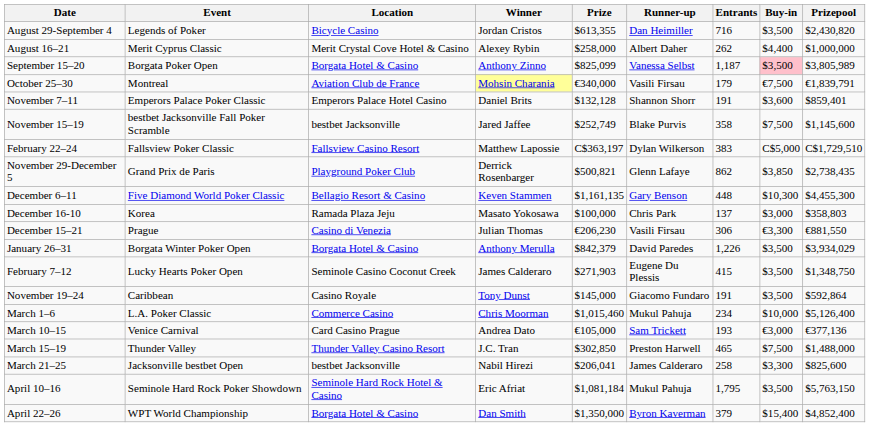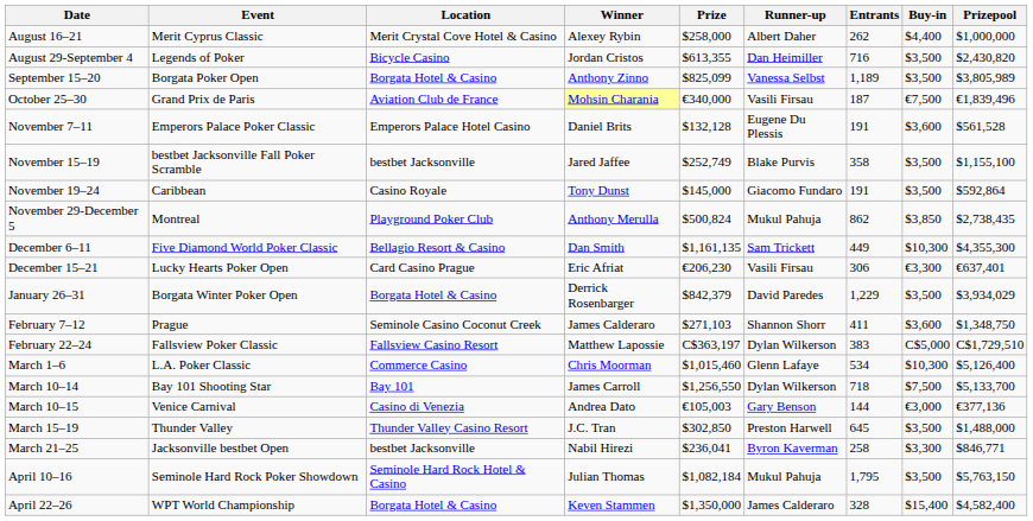rows swapped: August 16–21 <-> August 29-September 4
September 15–20 | Entrants: 1,187 -> 1,189
September 15–20 | Buy-in: pink background -> no background
October 25–30 | Event: Montreal -> Grand Prix de Paris
October 25–30 | Entrants: 179 -> 187
October 25–30 | Prizepool: €1,839,791 -> €1,839,496
November 7–11 | Runner-up: Shannon Shorr -> Eugene Du Plessis
November 7–11 | Prizepool: $859,401 -> $561,528
November 15–19 | Buy-in: $7,500 -> $3,500
November 15–19 | Prizepool: $1,145,600 -> $1,155,100
rows swapped: November 19–24 <-> February 22–24
November 29-December 5 | Event: Grand Prix de Paris -> Montreal
November 29-December 5 | Winner: Derrick Rosenbarger -> Anthony Merulla
November 29-December 5 | Prize: $500,821 -> $500,824
November 29-December 5 | Runner-up: Glenn Lafaye -> Mukul Pahuja
December 6–11 | Winner: Keven Stammen -> Dan Smith
December 6–11 | Runner-up: Gary Benson -> Sam Trickett
December 6–11 | Entrants: 448 -> 449
December 6–11 | Prizepool: $4,455,300 -> $4,355,300
- row: December 16-10 | Korea | Ramada Plaza Jeju | Masato Yokosawa | $100,000 | Chris Park | 137 | $3,000 | $358,803
December 15–21 | Event: Prague -> Lucky Hearts Poker Open
December 15–21 | Location: Casino di Venezia -> Card Casino Prague
December 15–21 | Winner: Julian Thomas -> Eric Afriat
December 15–21 | Prizepool: €881,550 -> €637,401
January 26–31 | Winner: Anthony Merulla -> Derrick Rosenbarger
January 26–31 | Entrants: 1,226 -> 1,229
February 7–12 | Event: Lucky Hearts Poker Open -> Prague
February 7–12 | Prize: $271,903 -> $271,103
February 7–12 | Runner-up: Eugene Du Plessis -> Shannon Shorr
February 7–12 | Entrants: 415 -> 411
February 7–12 | Buy-in: $3,500 -> $3,600
March 1–6 | Runner-up: Mukul Pahuja -> Glenn Lafaye
March 1–6 | Entrants: 234 -> 534
March 1–6 | Buy-in: $10,000 -> $10,300
+ row: March 10–14 | Bay 101 Shooting Star | Bay 101 | James Carroll | $1,256,550 | Dylan Wilkerson | 718 | $7,500 | $5,133,700
March 10–15 | Location: Card Casino Prague -> Casino di Venezia
March 10–15 | Prize: €105,000 -> €105,003
March 10–15 | Runner-up: Sam Trickett -> Gary Benson
March 10–15 | Entrants: 193 -> 144
March 15–19 | Entrants: 465 -> 645
March 15–19 | Buy-in: $7,500 -> $3,500
March 21–25 | Prize: $206,041 -> $236,041
March 21–25 | Runner-up: James Calderaro -> Byron Kaverman
March 21–25 | Prizepool: $825,600 -> $846,771
April 10–16 | Winner: Eric Afriat -> Julian Thomas
April 10–16 | Prize: $1,081,184 -> $1,082,184
April 22–26 | Winner: Dan Smith -> Keven Stammen
April 22–26 | Runner-up: Byron Kaverman -> James Calderaro
April 22–26 | Entrants: 379 -> 328
April 22–26 | Prizepool: $4,852,400 -> $4,582,400
